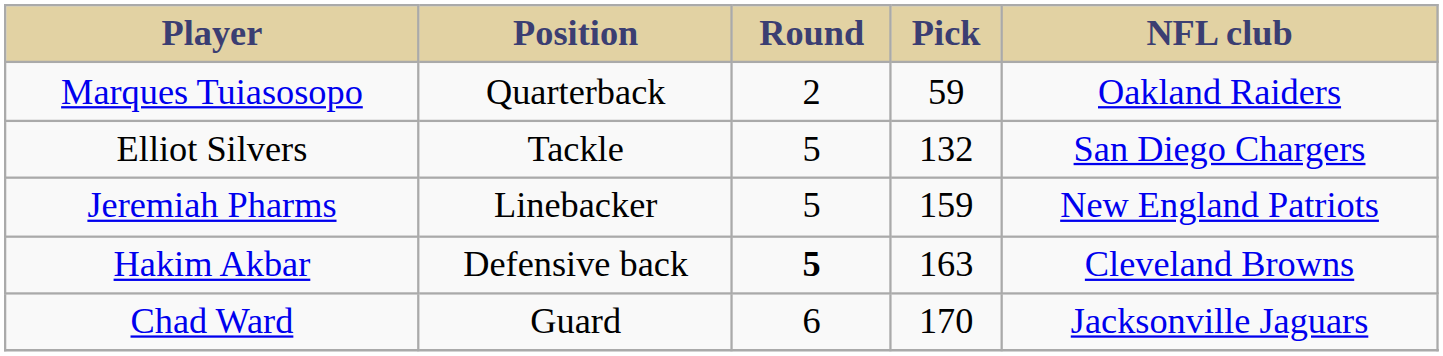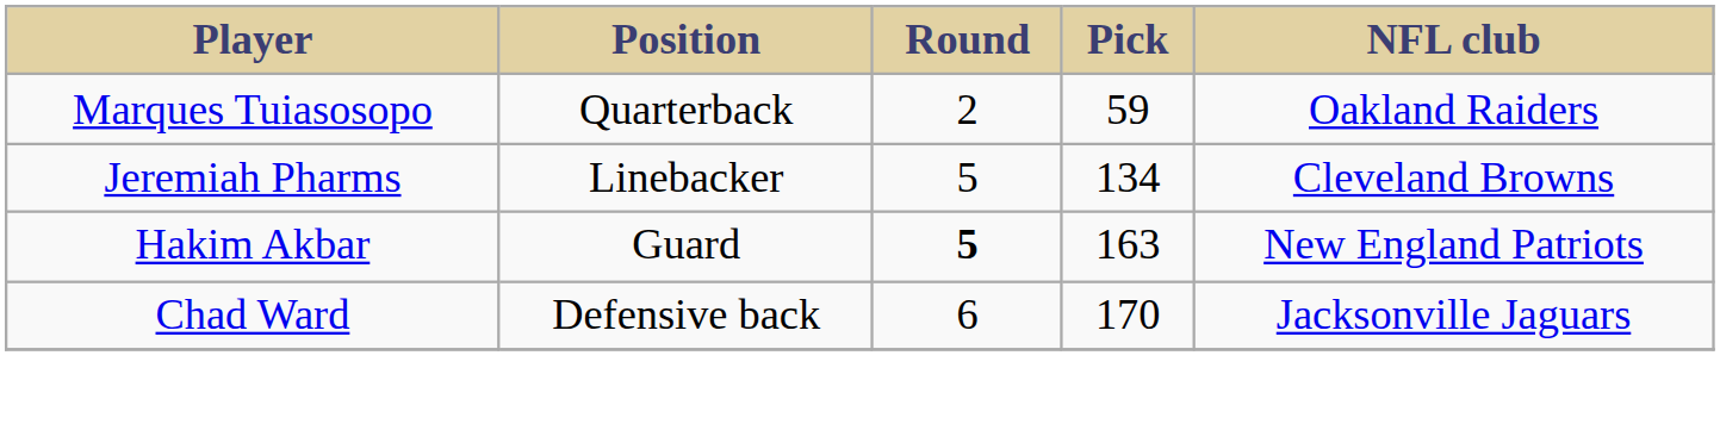- row: Elliot Silvers | Tackle | 5 | 132 | San Diego Chargers
Jeremiah Pharms | Pick: 159 -> 134
Jeremiah Pharms | NFL club: New England Patriots -> Cleveland Browns
Hakim Akbar | Position: Defensive back -> Guard
Hakim Akbar | NFL club: Cleveland Browns -> New England Patriots
Chad Ward | Position: Guard -> Defensive back
